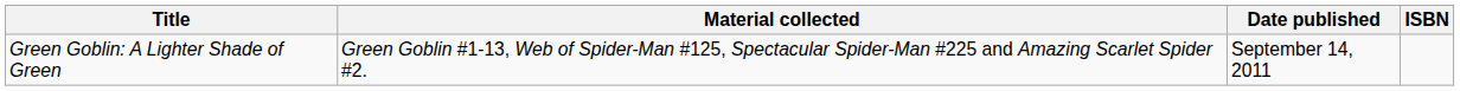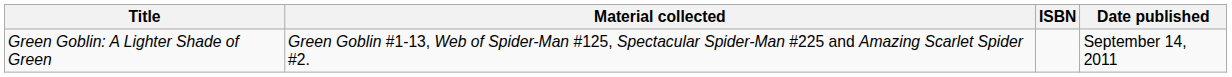columns swapped: Date published <-> ISBN
